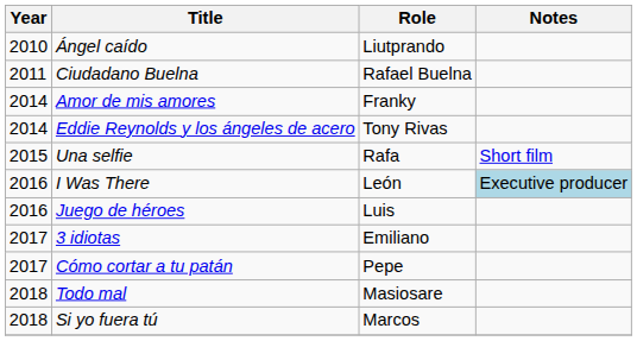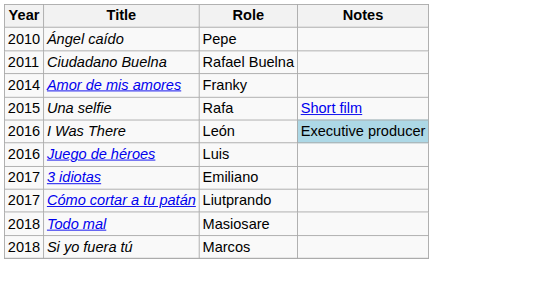Ángel caído | Role: Liutprando -> Pepe
- row: 2014 | Eddie Reynolds y los ángeles de acero | Tony Rivas
Cómo cortar a tu patán | Role: Pepe -> Liutprando
